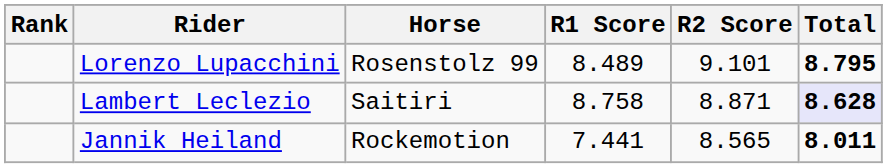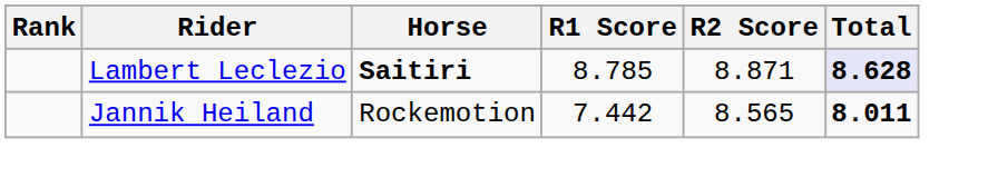- row: Lorenzo Lupacchini | Rosenstolz 99 | 8.489 | 9.101 | 8.795
Lambert Leclezio | Horse: normal -> bold
Lambert Leclezio | R1 Score: 8.758 -> 8.785
Jannik Heiland | R1 Score: 7.441 -> 7.442
